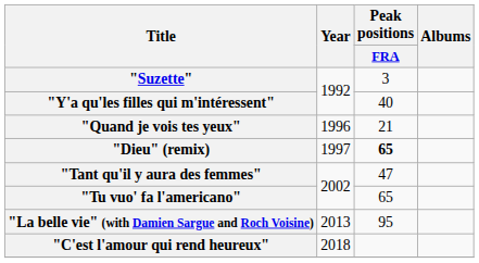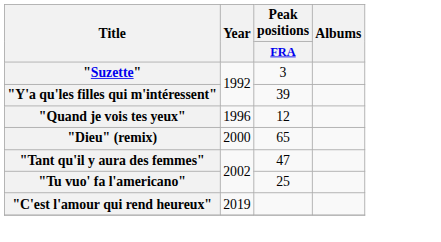"Y'a qu'les filles qui m'intéressent" | Peak positions / FRA: 40 -> 39
"Quand je vois tes yeux" | Peak positions / FRA: 21 -> 12
"Dieu" (remix) | Year: 1997 -> 2000
"Dieu" (remix) | Peak positions / FRA: bold -> normal
"Tu vuo' fa l'americano" | Peak positions / FRA: 65 -> 25
- row: "La belle vie" (with Damien Sargue and Roch Voisine) | 2013 | 95
"C'est l'amour qui rend heureux" | Year: 2018 -> 2019
